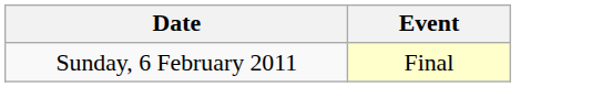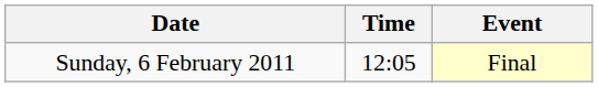+ column: Time | 12:05
